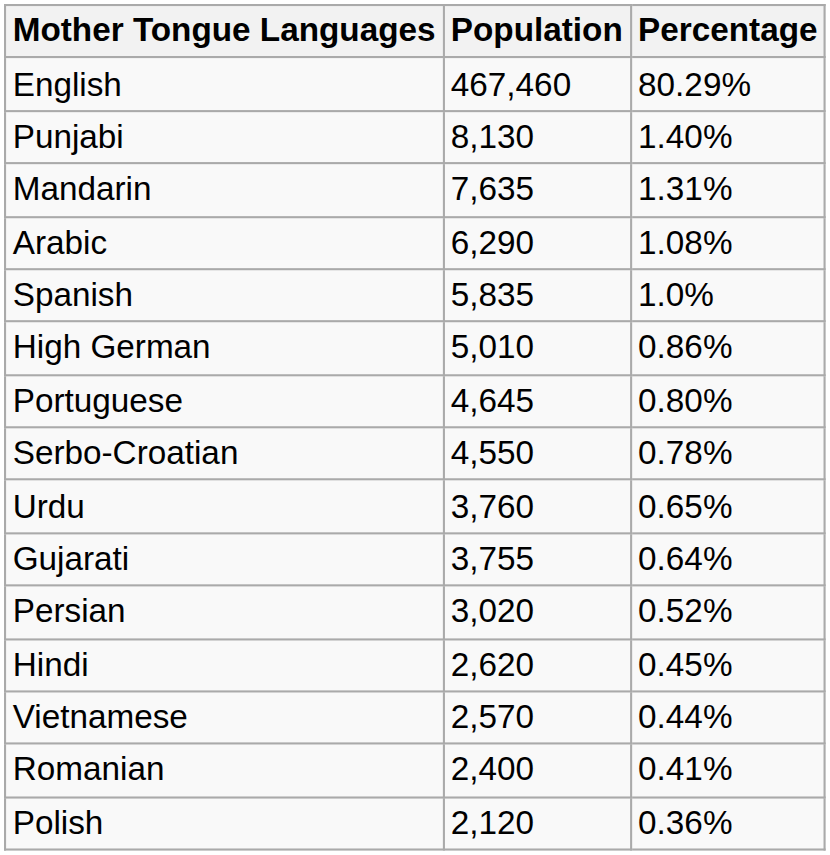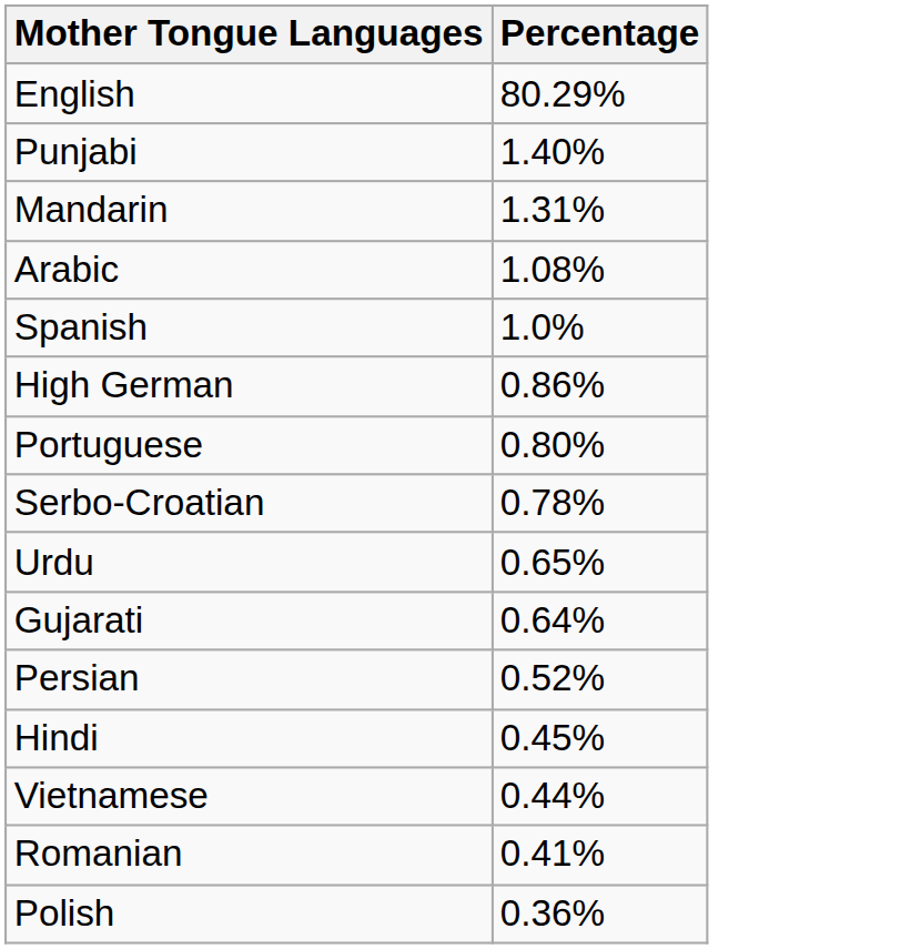- column: Population | 467,460 | 8,130 | 7,635 | 6,290 | 5,835 | 5,010 | 4,645 | 4,550 | 3,760 | 3,755 | 3,020 | 2,620 | 2,570 | 2,400 | 2,120
